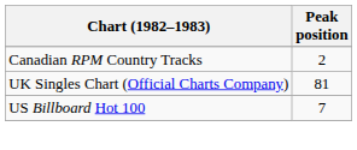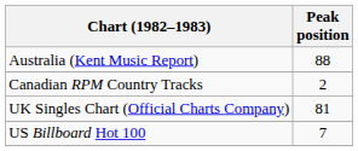+ row: Australia (Kent Music Report) | 88
